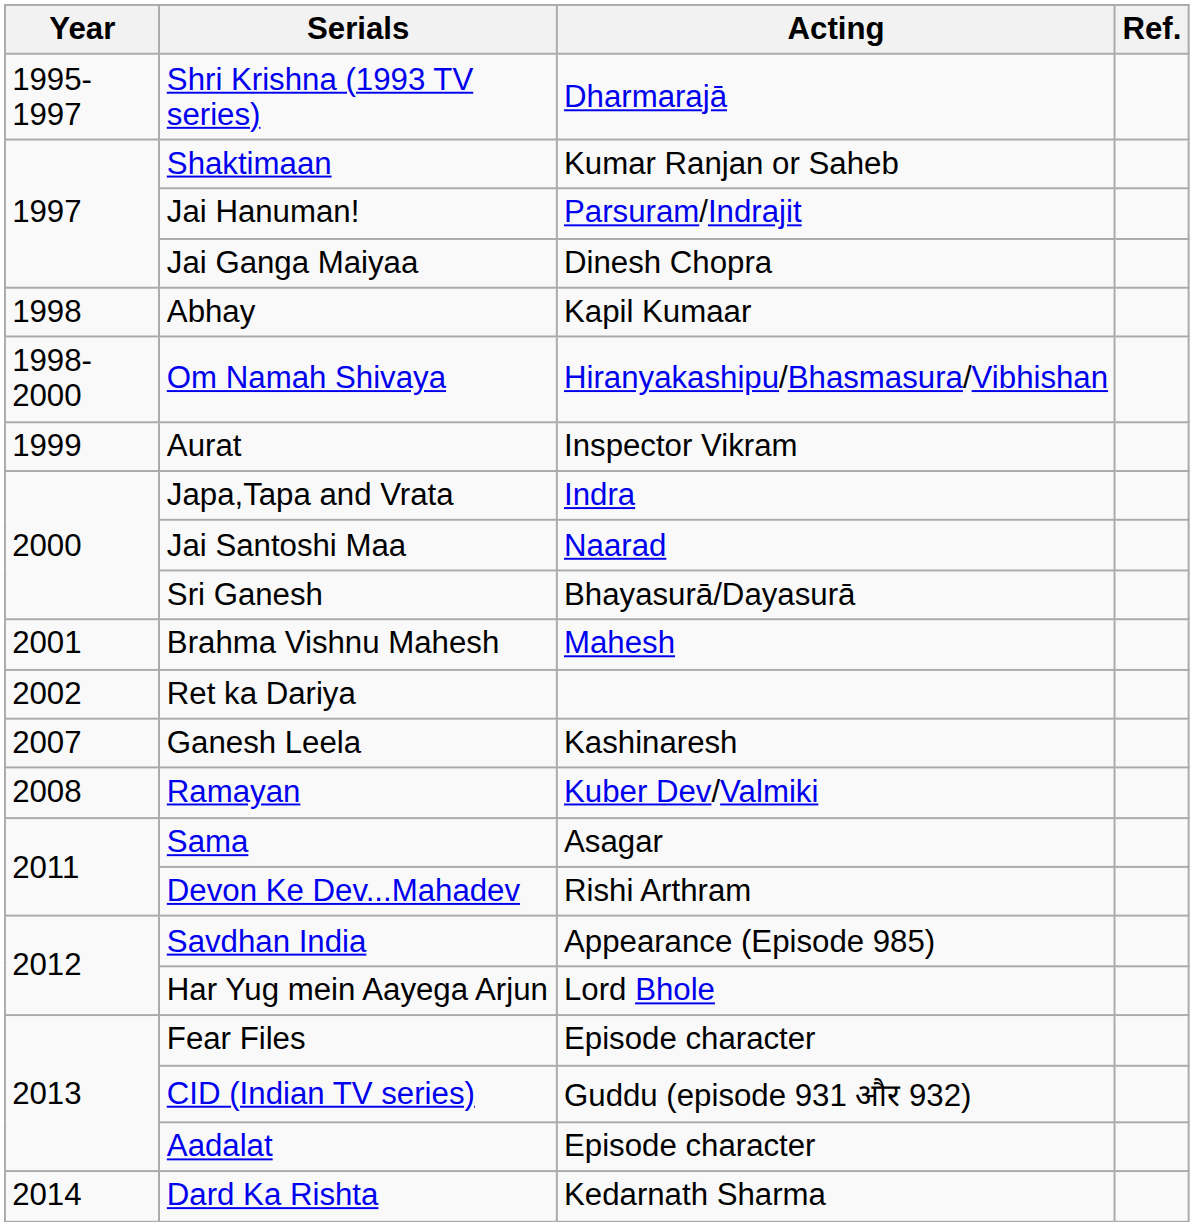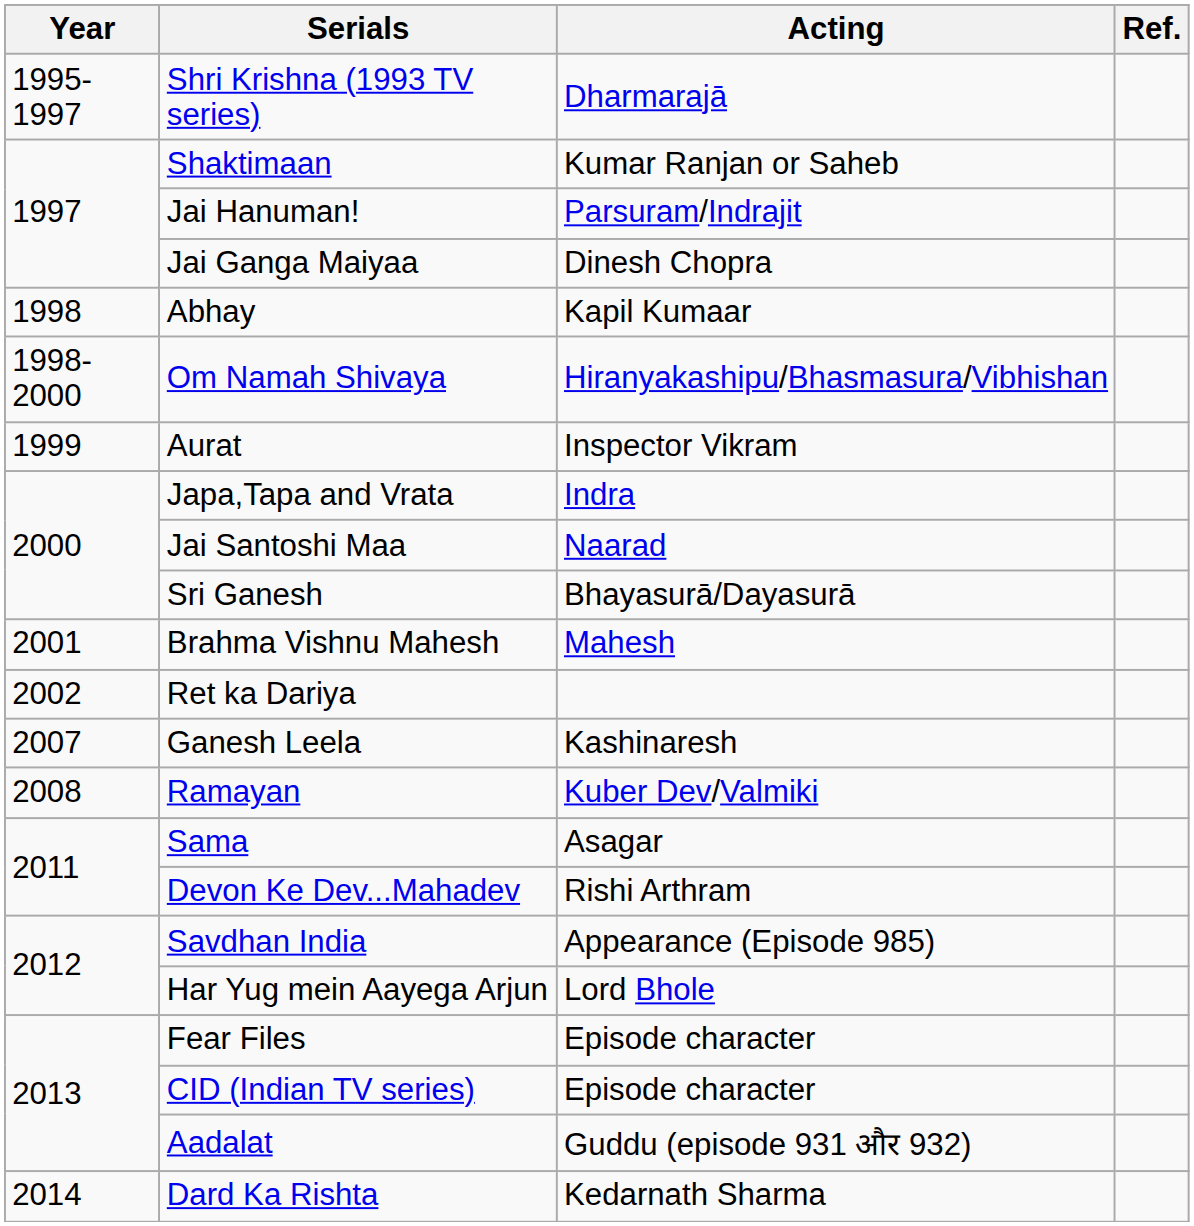CID (Indian TV series) | Acting: Guddu (episode 931 और 932) -> Episode character
Aadalat | Acting: Episode character -> Guddu (episode 931 और 932)
